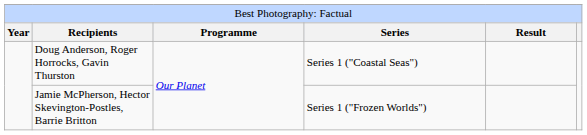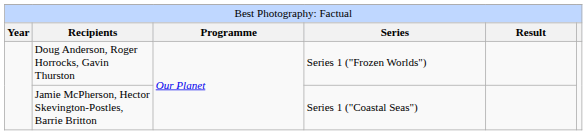Doug Anderson, Roger Horrocks, Gavin Thurston | column 4: Series 1 ("Coastal Seas") -> Series 1 ("Frozen Worlds")
Jamie McPherson, Hector Skevington-Postles, Barrie Britton | column 4: Series 1 ("Frozen Worlds") -> Series 1 ("Coastal Seas")
